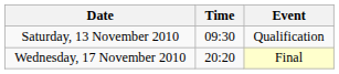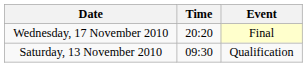rows swapped: Saturday, 13 November 2010 <-> Wednesday, 17 November 2010
